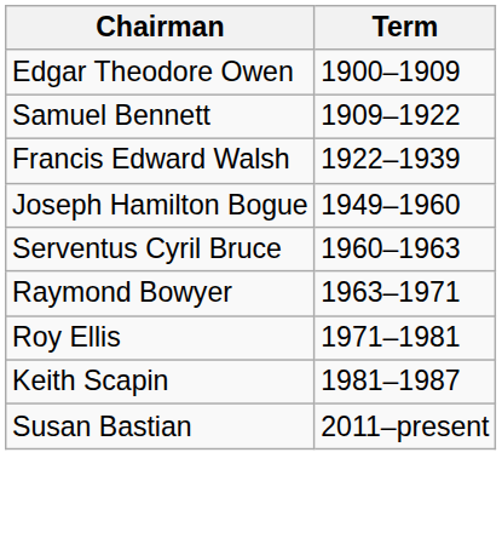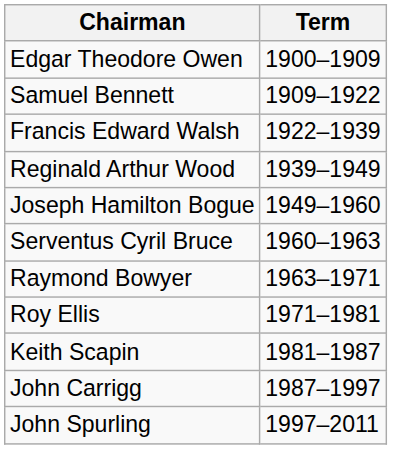+ row: Reginald Arthur Wood | 1939–1949
+ row: John Carrigg | 1987–1997
+ row: John Spurling | 1997–2011
- row: Susan Bastian | 2011–present
